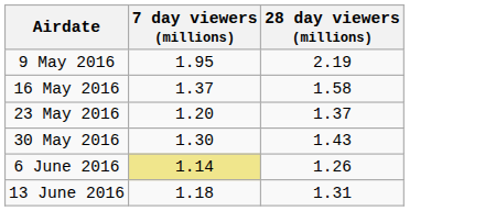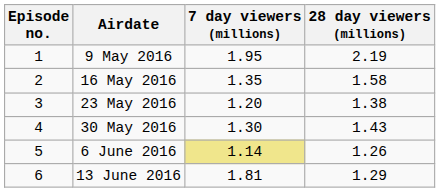+ column: Episode no. | 1 | 2 | 3 | 4 | 5 | 6
16 May 2016 | 7 day viewers (millions): 1.37 -> 1.35
23 May 2016 | 28 day viewers (millions): 1.37 -> 1.38
13 June 2016 | 7 day viewers (millions): 1.18 -> 1.81
13 June 2016 | 28 day viewers (millions): 1.31 -> 1.29
